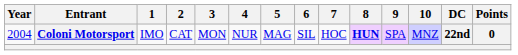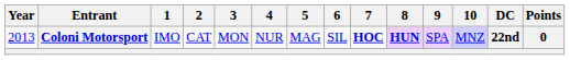Coloni Motorsport | Year: 2004 -> 2013
Coloni Motorsport | 7: normal -> bold
